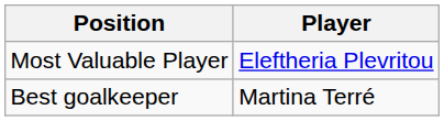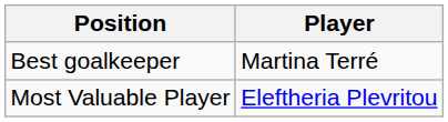rows swapped: Best goalkeeper <-> Most Valuable Player
